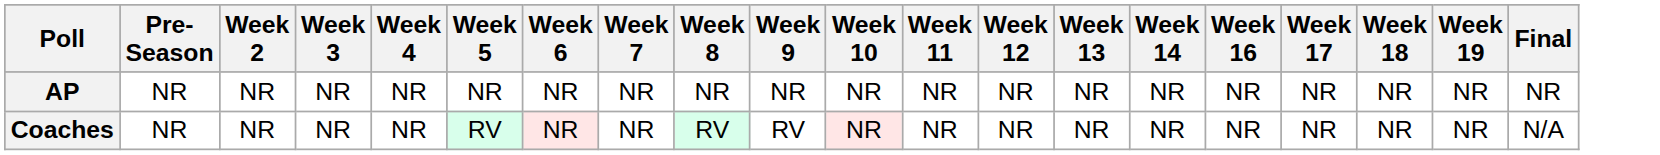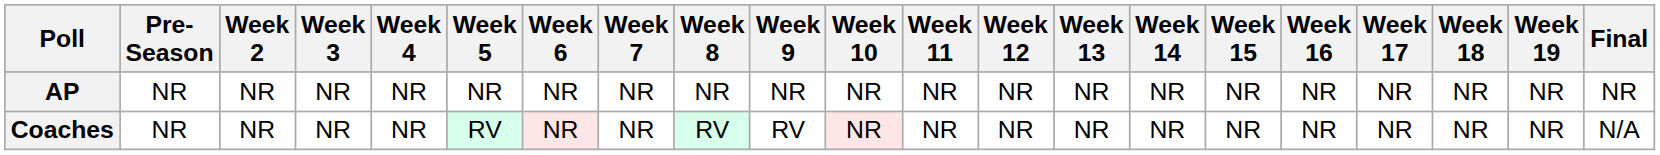+ column: Week 15 | NR | NR
